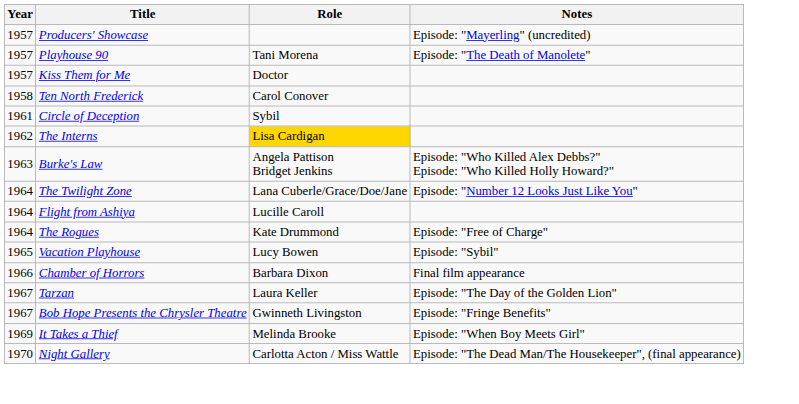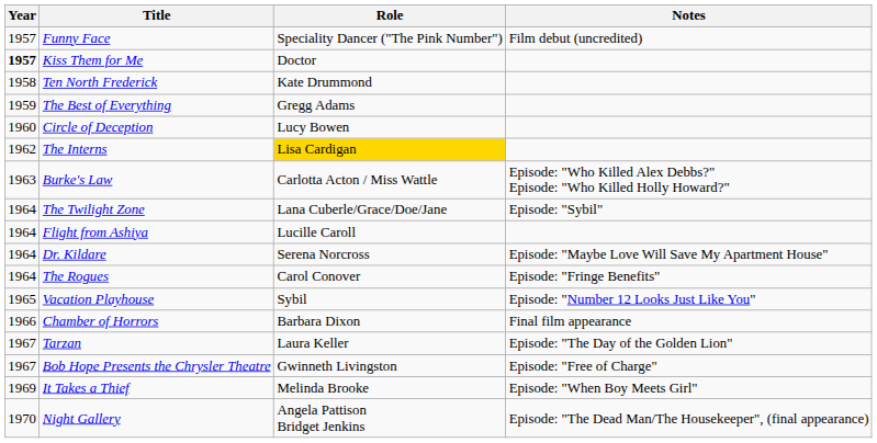- row: 1957 | Producers' Showcase | Episode: "Mayerling" (uncredited)
+ row: 1957 | Funny Face | Speciality Dancer ("The Pink Number") | Film debut (uncredited)
- row: 1957 | Playhouse 90 | Tani Morena | Episode: "The Death of Manolete"
Kiss Them for Me | Year: normal -> bold
Ten North Frederick | Role: Carol Conover -> Kate Drummond
+ row: 1959 | The Best of Everything | Gregg Adams
Circle of Deception | Year: 1961 -> 1960
Circle of Deception | Role: Sybil -> Lucy Bowen
Burke's Law | Role: Angela Pattison Bridget Jenkins -> Carlotta Acton / Miss Wattle
The Twilight Zone | Notes: Episode: "Number 12 Looks Just Like You" -> Episode: "Sybil"
+ row: 1964 | Dr. Kildare | Serena Norcross | Episode: "Maybe Love Will Save My Apartment House"
The Rogues | Role: Kate Drummond -> Carol Conover
The Rogues | Notes: Episode: "Free of Charge" -> Episode: "Fringe Benefits"
Vacation Playhouse | Role: Lucy Bowen -> Sybil
Vacation Playhouse | Notes: Episode: "Sybil" -> Episode: "Number 12 Looks Just Like You"
Bob Hope Presents the Chrysler Theatre | Notes: Episode: "Fringe Benefits" -> Episode: "Free of Charge"
Night Gallery | Role: Carlotta Acton / Miss Wattle -> Angela Pattison Bridget Jenkins
